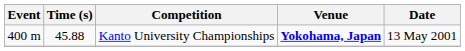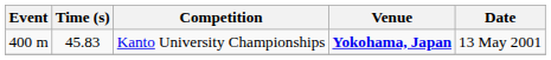Kanto University Championships | Time (s): 45.88 -> 45.83
